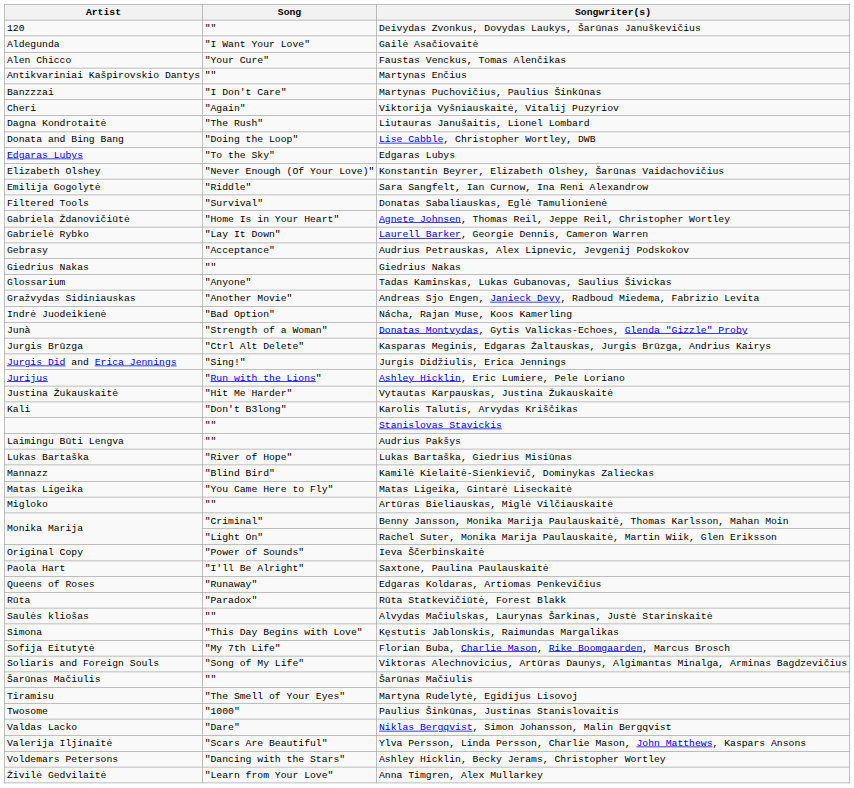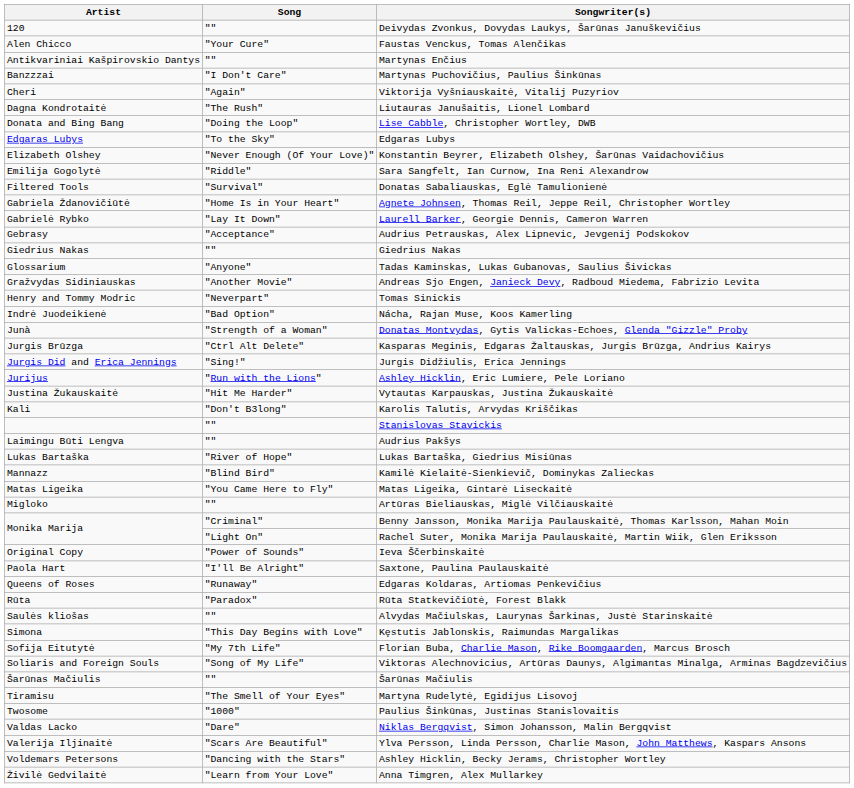- row: Aldegunda | "I Want Your Love" | Gailė Asačiovaitė
+ row: Henry and Tommy Modric | "Neverpart" | Tomas Sinickis
